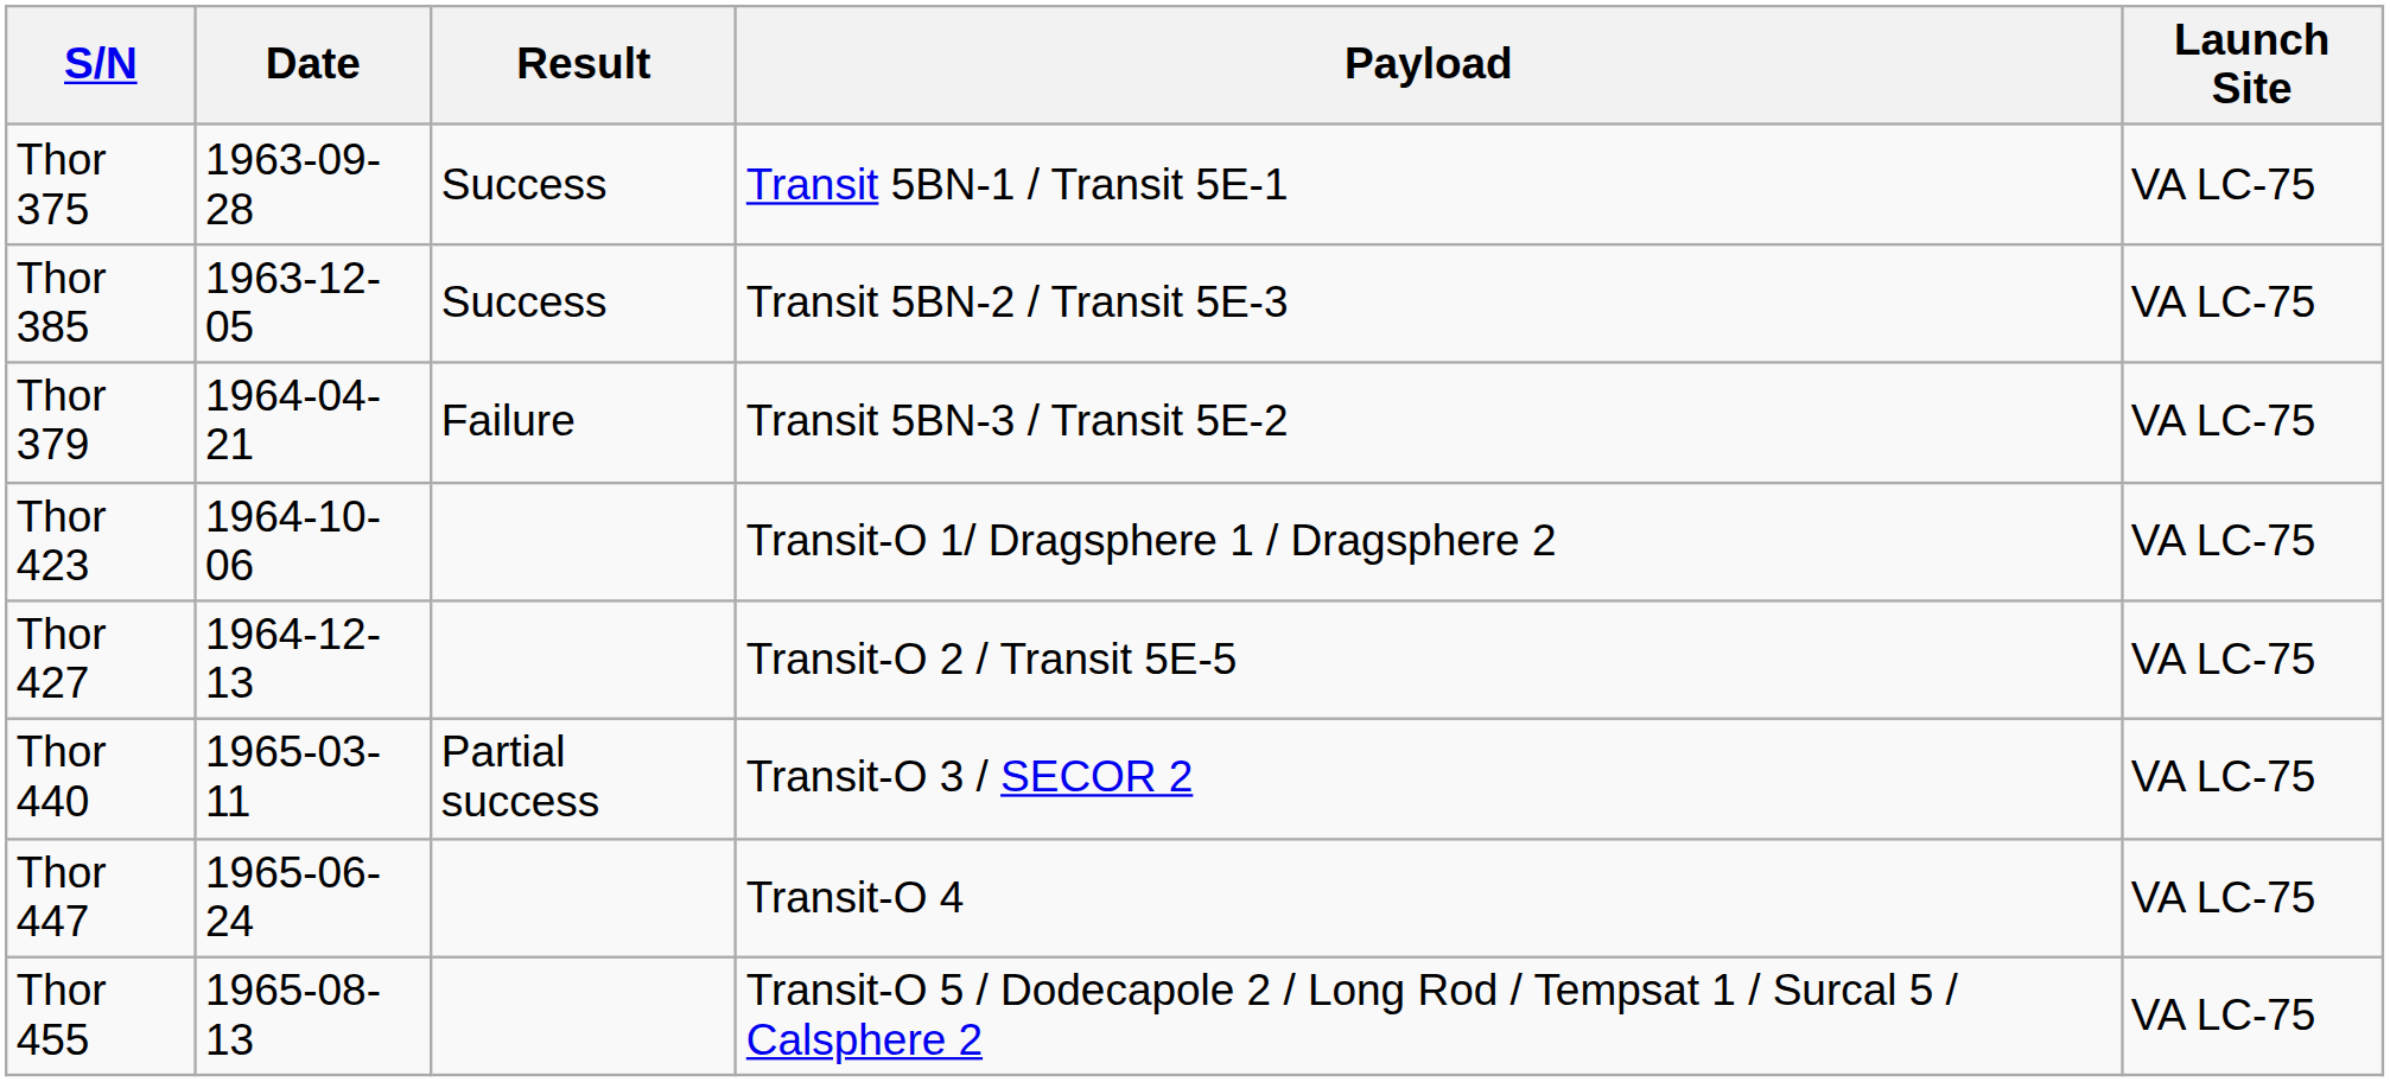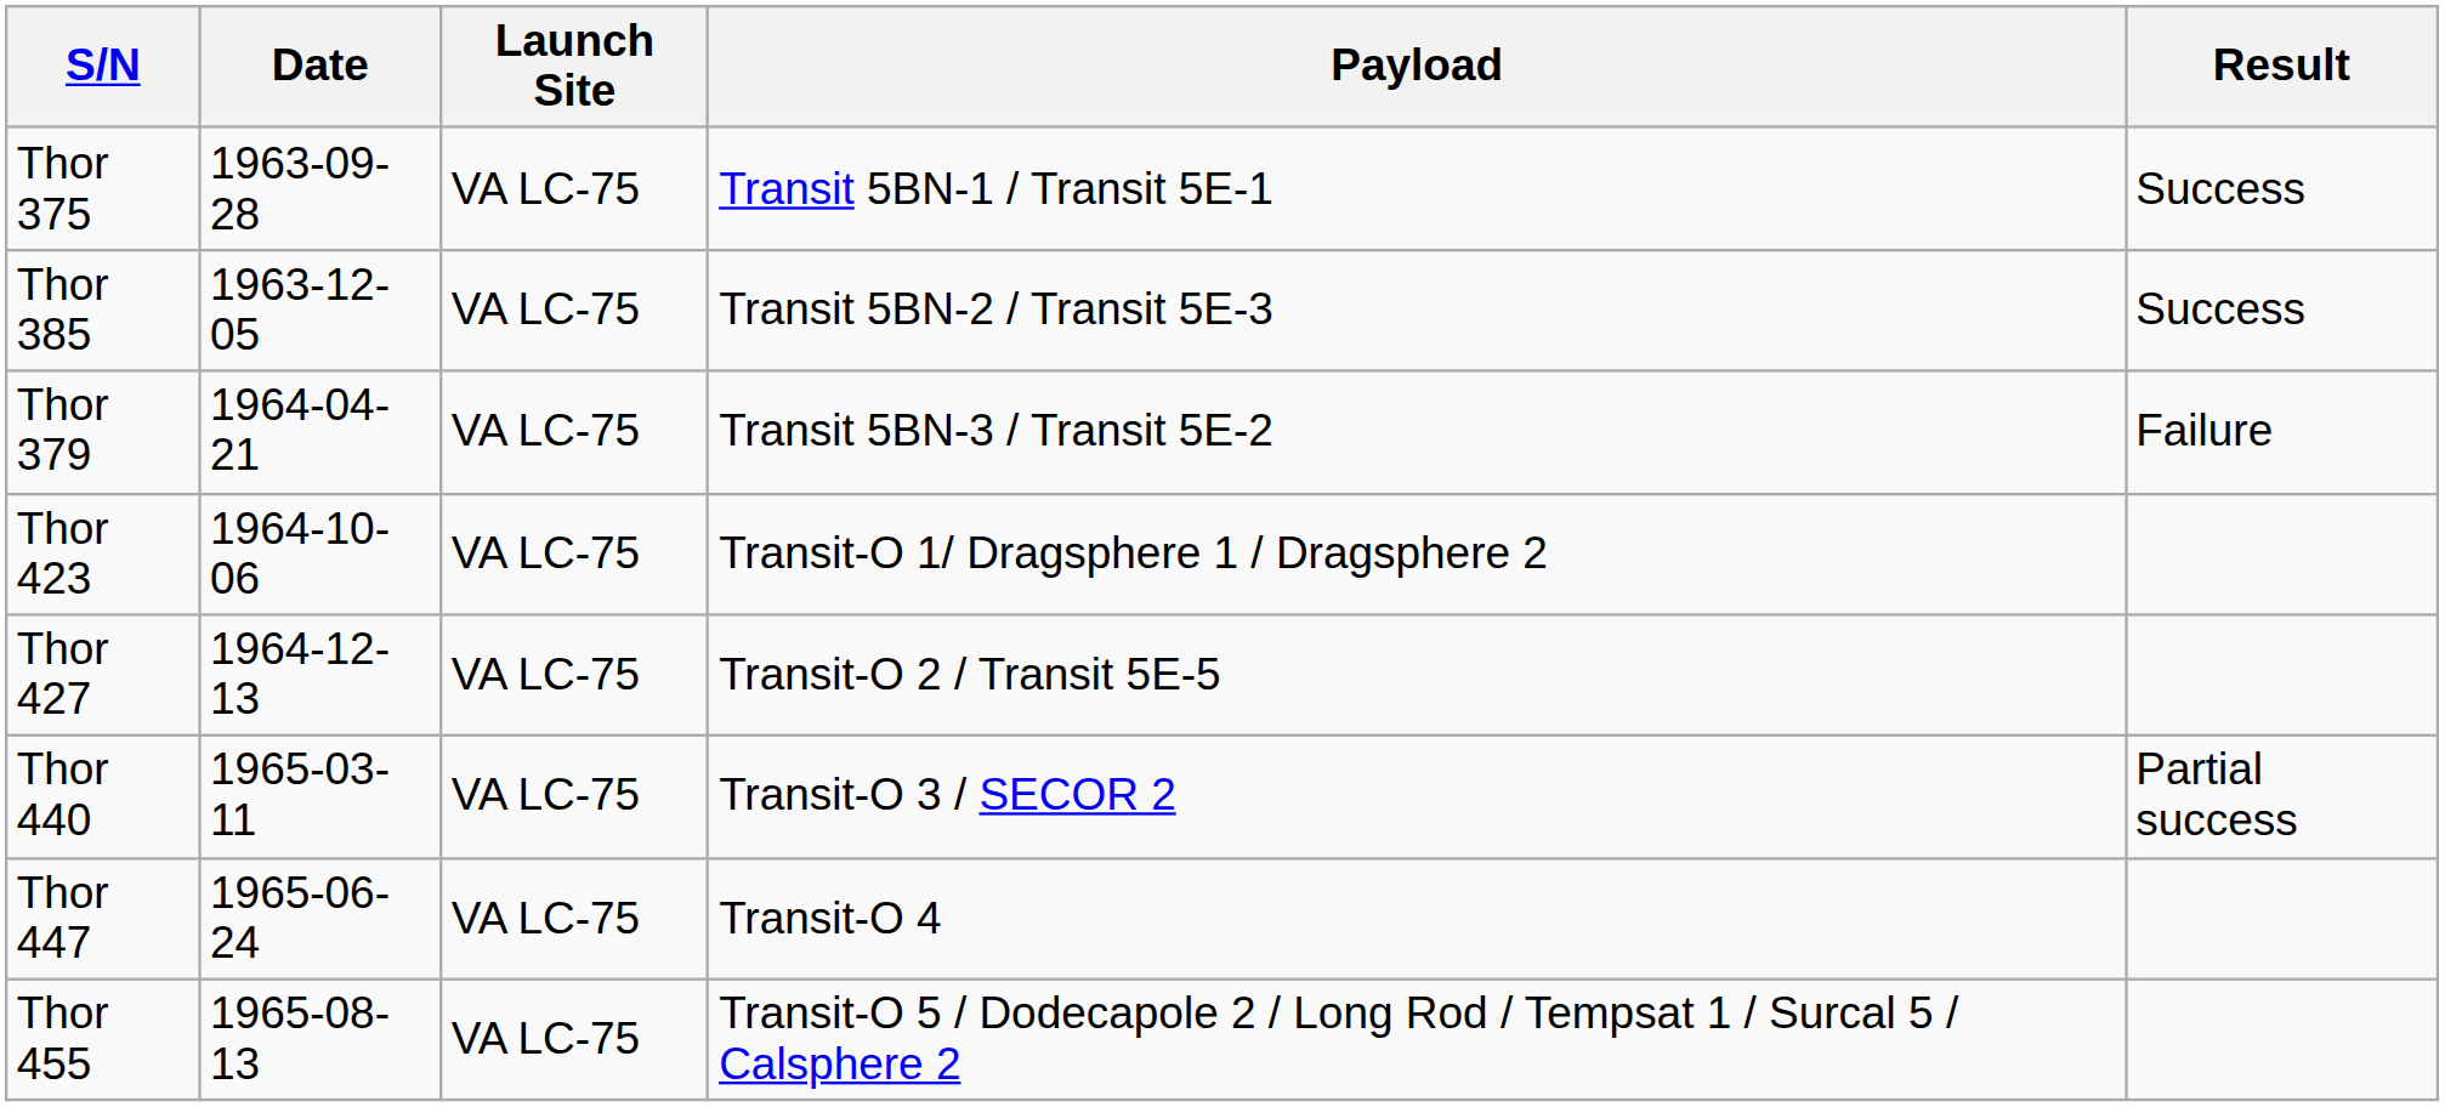columns swapped: Launch Site <-> Result
